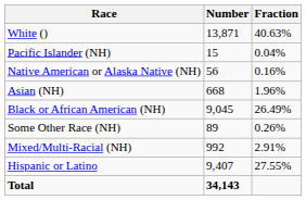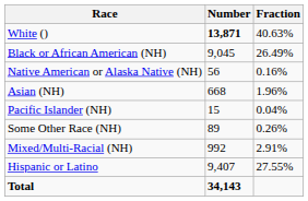White () | Number: normal -> bold
rows swapped: Black or African American (NH) <-> Pacific Islander (NH)
